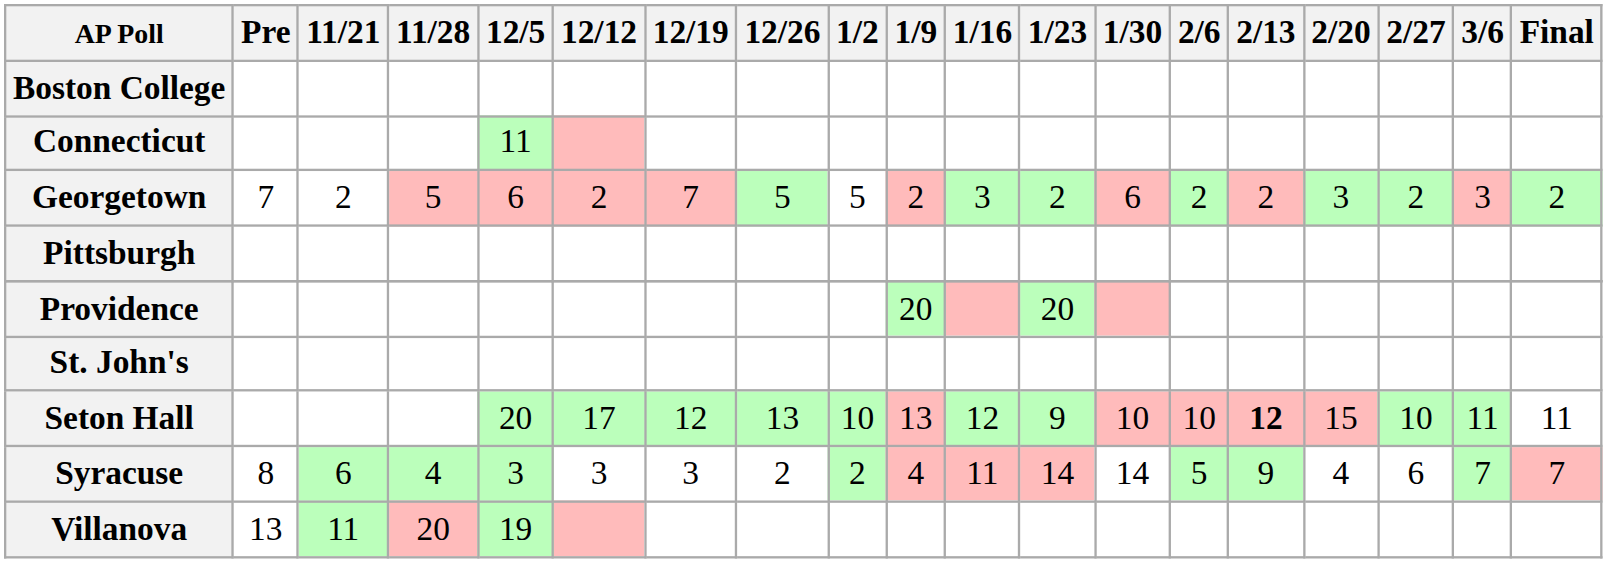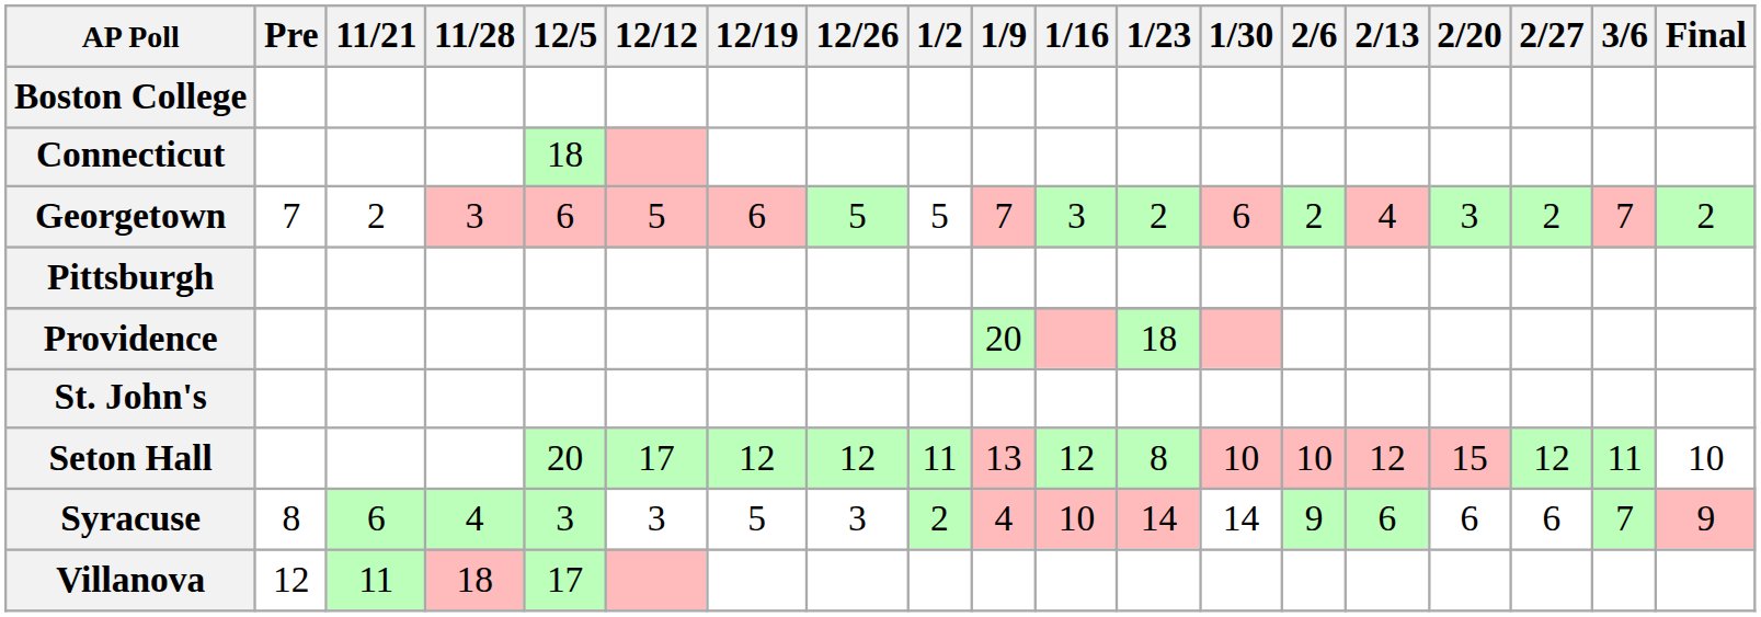Connecticut | 12/5: 11 -> 18
Georgetown | 11/28: 5 -> 3
Georgetown | 12/12: 2 -> 5
Georgetown | 12/19: 7 -> 6
Georgetown | 1/9: 2 -> 7
Georgetown | 2/13: 2 -> 4
Georgetown | 3/6: 3 -> 7
Providence | 1/23: 20 -> 18
Seton Hall | 12/26: 13 -> 12
Seton Hall | 1/2: 10 -> 11
Seton Hall | 1/23: 9 -> 8
Seton Hall | 2/13: bold -> normal
Seton Hall | 2/27: 10 -> 12
Seton Hall | Final: 11 -> 10
Syracuse | 12/19: 3 -> 5
Syracuse | 12/26: 2 -> 3
Syracuse | 1/16: 11 -> 10
Syracuse | 2/6: 5 -> 9
Syracuse | 2/13: 9 -> 6
Syracuse | 2/20: 4 -> 6
Syracuse | Final: 7 -> 9
Villanova | Pre: 13 -> 12
Villanova | 11/28: 20 -> 18
Villanova | 12/5: 19 -> 17
